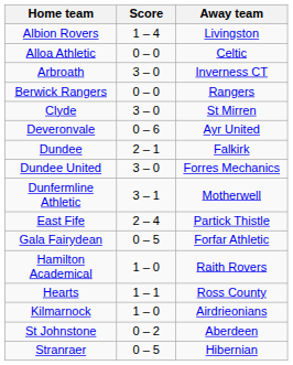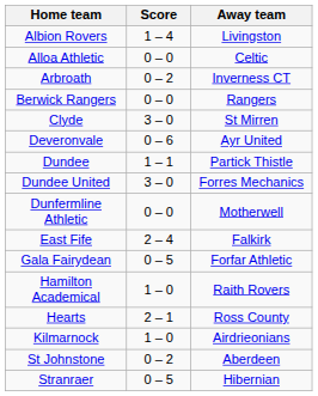Arbroath | Score: 3 – 0 -> 0 – 2
Dundee | Score: 2 – 1 -> 1 – 1
Dundee | Away team: Falkirk -> Partick Thistle
Dunfermline Athletic | Score: 3 – 1 -> 0 – 0
East Fife | Away team: Partick Thistle -> Falkirk
Hearts | Score: 1 – 1 -> 2 – 1
